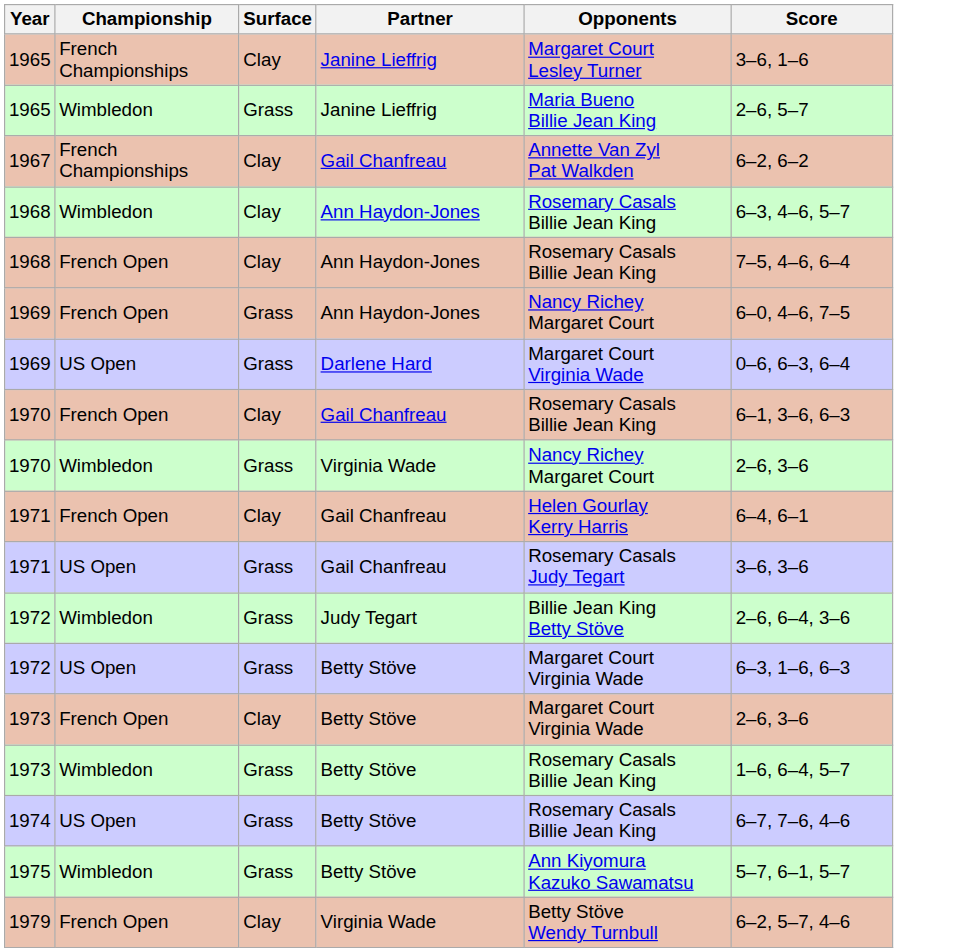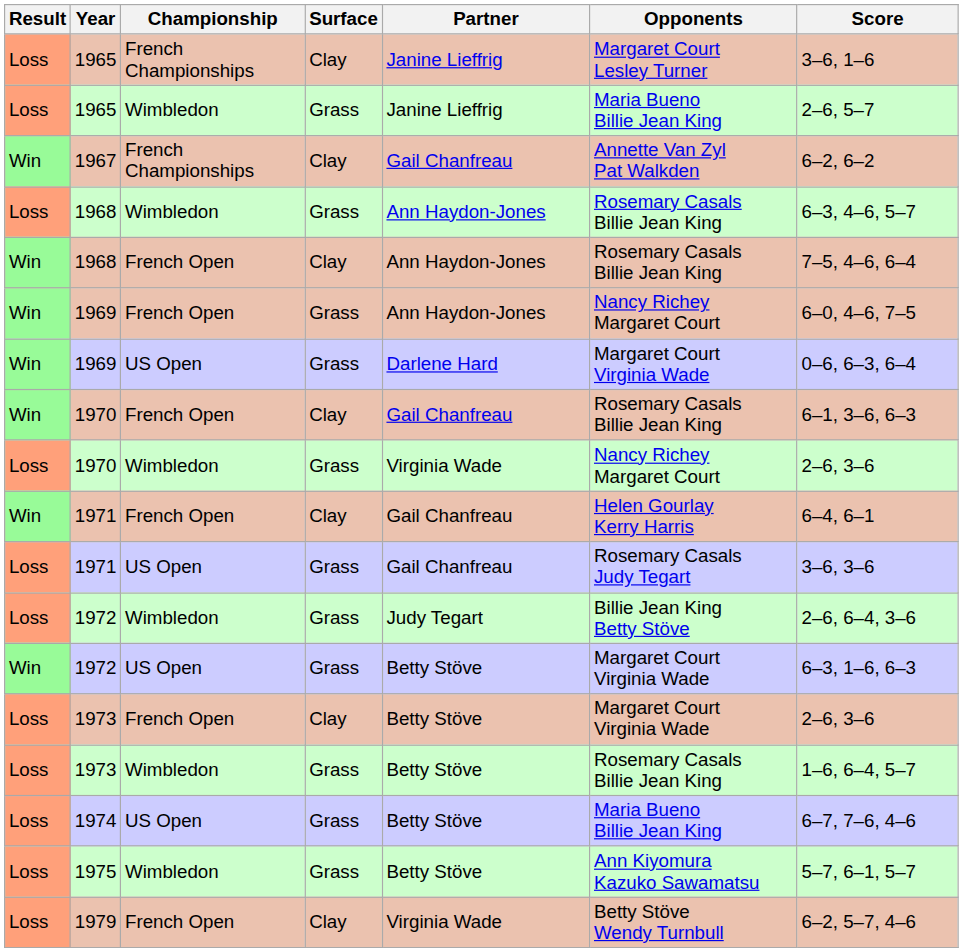+ column: Result | Loss | Loss | Win | Loss | Win | Win | Win | Win | Loss | Win | Loss | Loss | Win | Loss | Loss | Loss | Loss | Loss
1968 / Wimbledon | Surface: Clay -> Grass
1974 | Opponents: Rosemary Casals Billie Jean King -> Maria Bueno Billie Jean King
